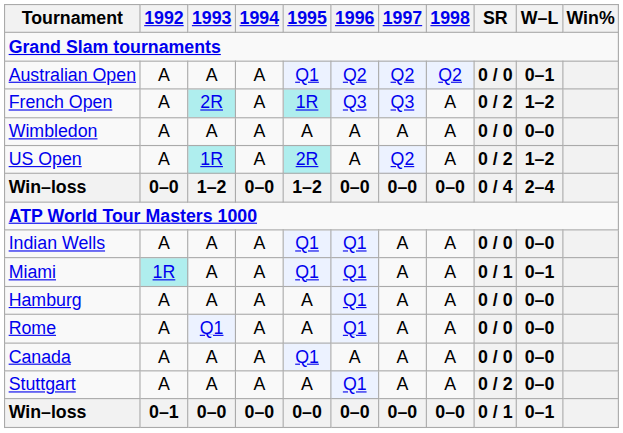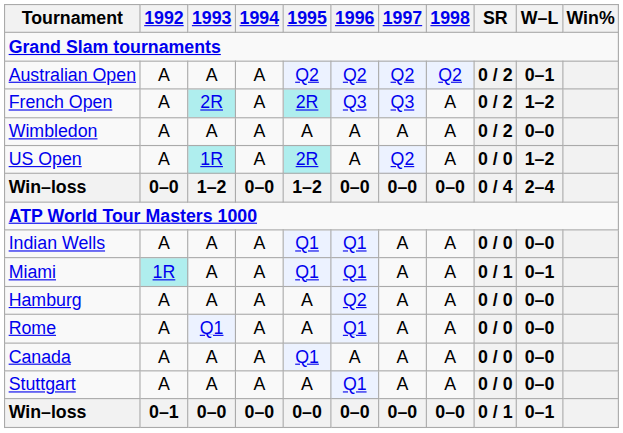Australian Open | 1995: Q1 -> Q2
Australian Open | SR: 0 / 0 -> 0 / 2
French Open | 1995: 1R -> 2R
Wimbledon | SR: 0 / 0 -> 0 / 2
US Open | SR: 0 / 2 -> 0 / 0
Hamburg | 1996: Q1 -> Q2
Stuttgart | SR: 0 / 2 -> 0 / 0
